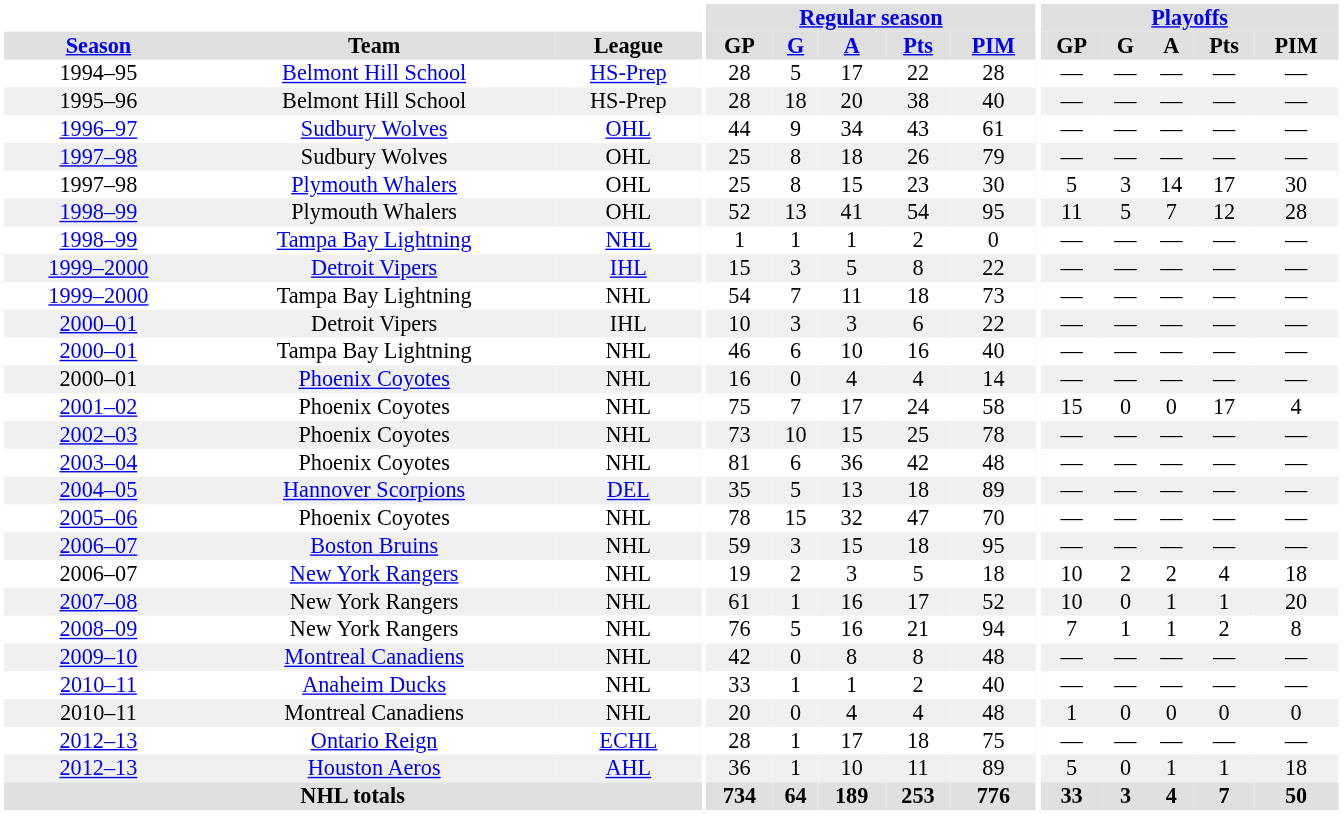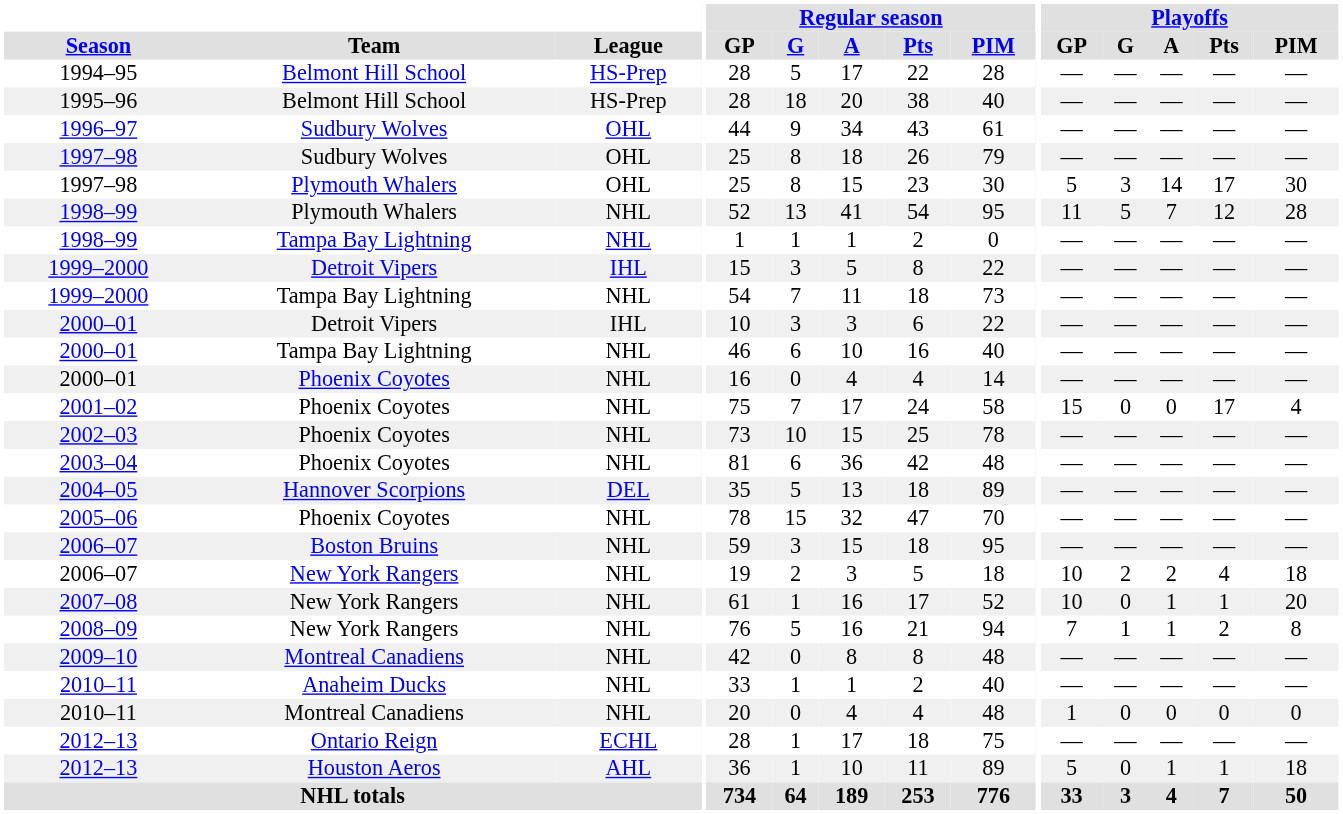1998–99 / Plymouth Whalers | League: OHL -> NHL
